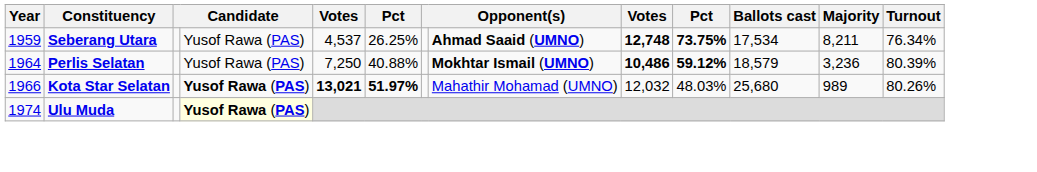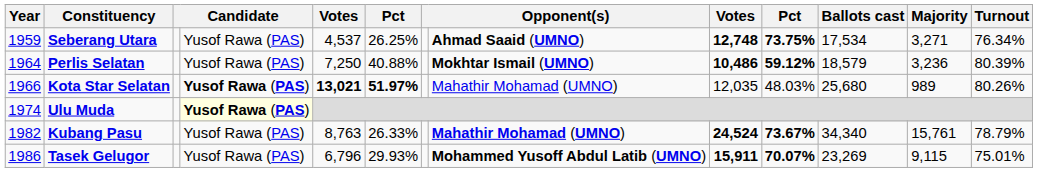Seberang Utara | Majority: 8,211 -> 3,271
Kota Star Selatan | column 9: 12,032 -> 12,035
+ row: 1982 | Kubang Pasu | Yusof Rawa (PAS) | 8,763 | 26.33% | Mahathir Mohamad (UMNO) | 24,524 | 73.67% | 34,340 | 15,761 | 78.79%
+ row: 1986 | Tasek Gelugor | Yusof Rawa (PAS) | 6,796 | 29.93% | Mohammed Yusoff Abdul Latib (UMNO) | 15,911 | 70.07% | 23,269 | 9,115 | 75.01%
